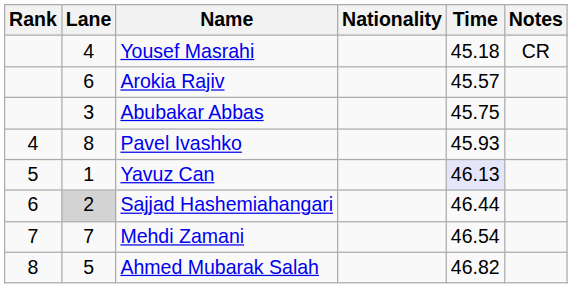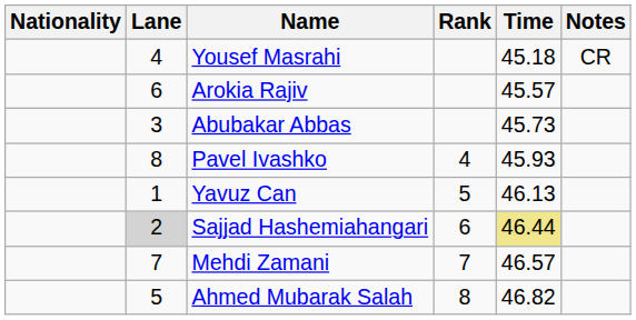columns swapped: Rank <-> Nationality
Abubakar Abbas | Time: 45.75 -> 45.73
Yavuz Can | Time: lavender background -> no background
Sajjad Hashemiahangari | Time: no background -> khaki background
Mehdi Zamani | Time: 46.54 -> 46.57
